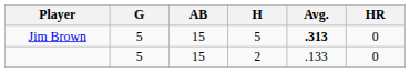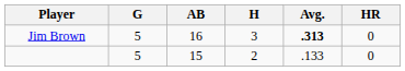Jim Brown | AB: 15 -> 16
Jim Brown | H: 5 -> 3
